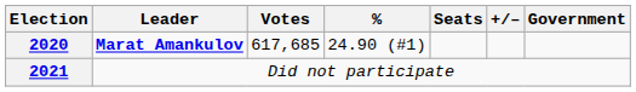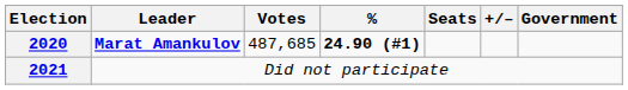2020 | Votes: 617,685 -> 487,685
2020 | %: normal -> bold
